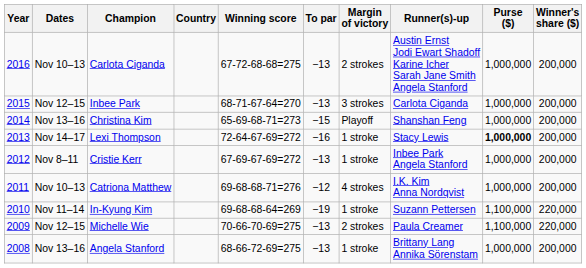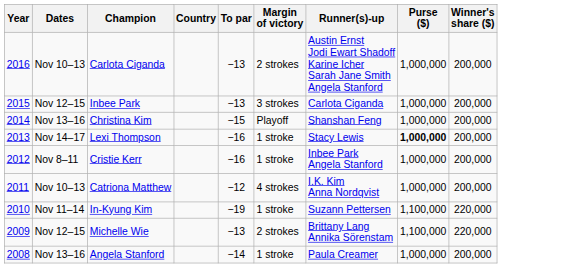- column: Winning score | 67-72-68-68=275 | 68-71-67-64=270 | 65-69-68-71=273 | 72-64-67-69=272 | 67-69-67-69=272 | 69-68-68-71=276 | 69-68-68-64=269 | 70-66-70-69=275 | 68-66-72-69=275
Cristie Kerr | To par: −13 -> −16
Michelle Wie | Runner(s)-up: Paula Creamer -> Brittany Lang Annika Sörenstam
Angela Stanford | To par: −13 -> −14
Angela Stanford | Runner(s)-up: Brittany Lang Annika Sörenstam -> Paula Creamer
